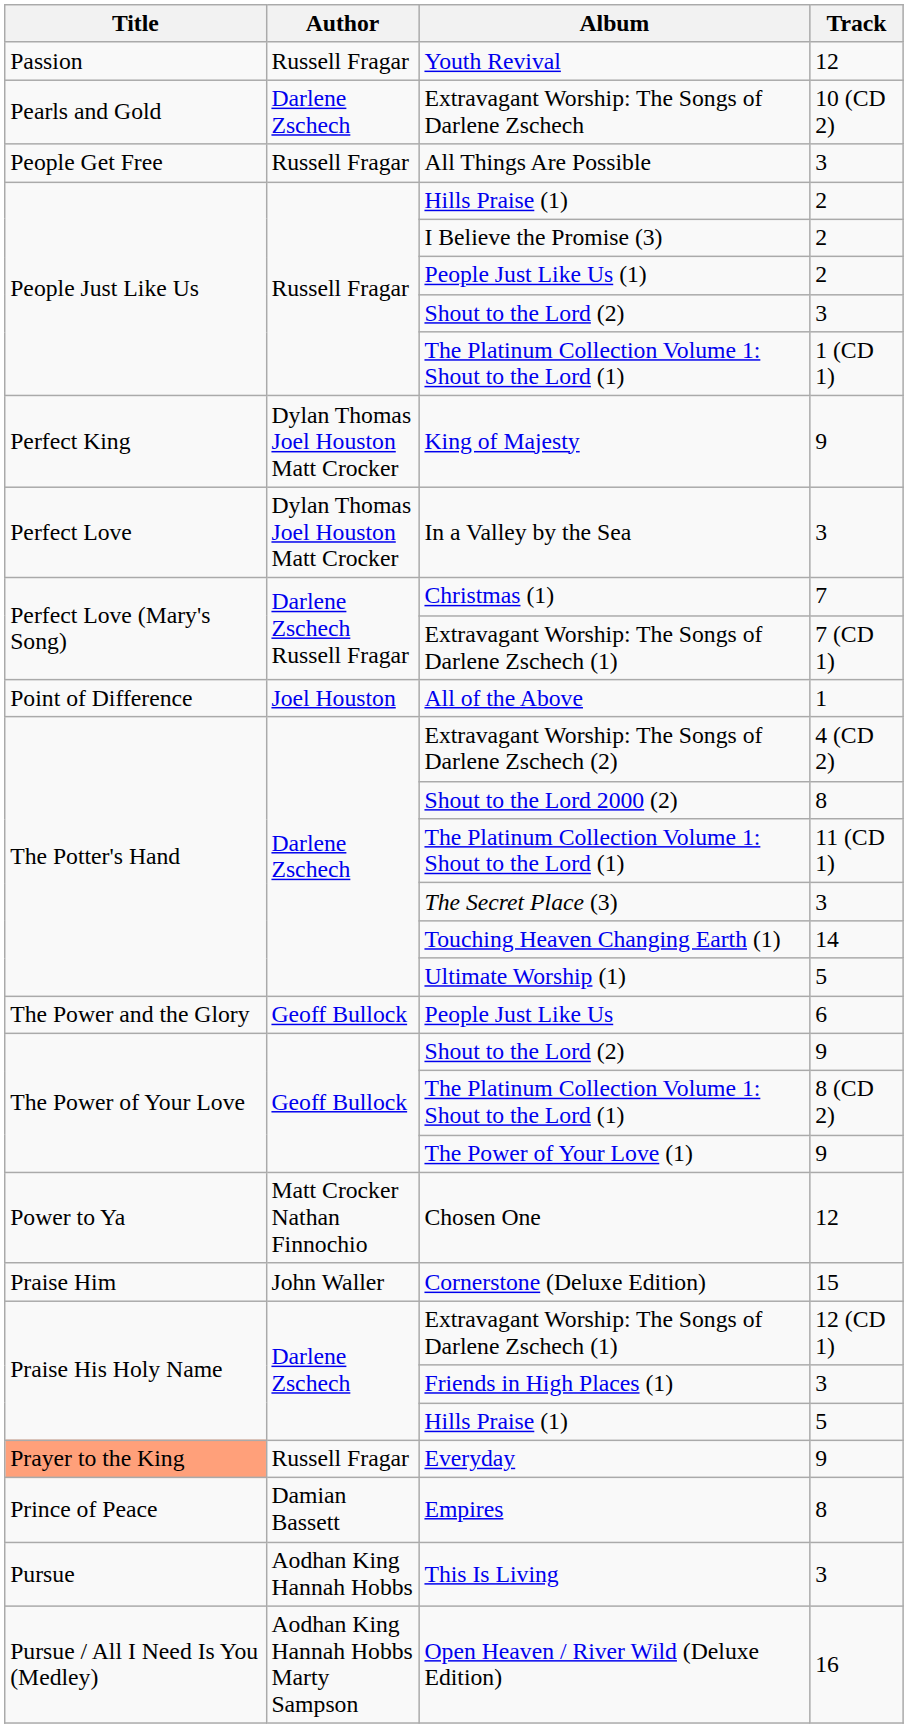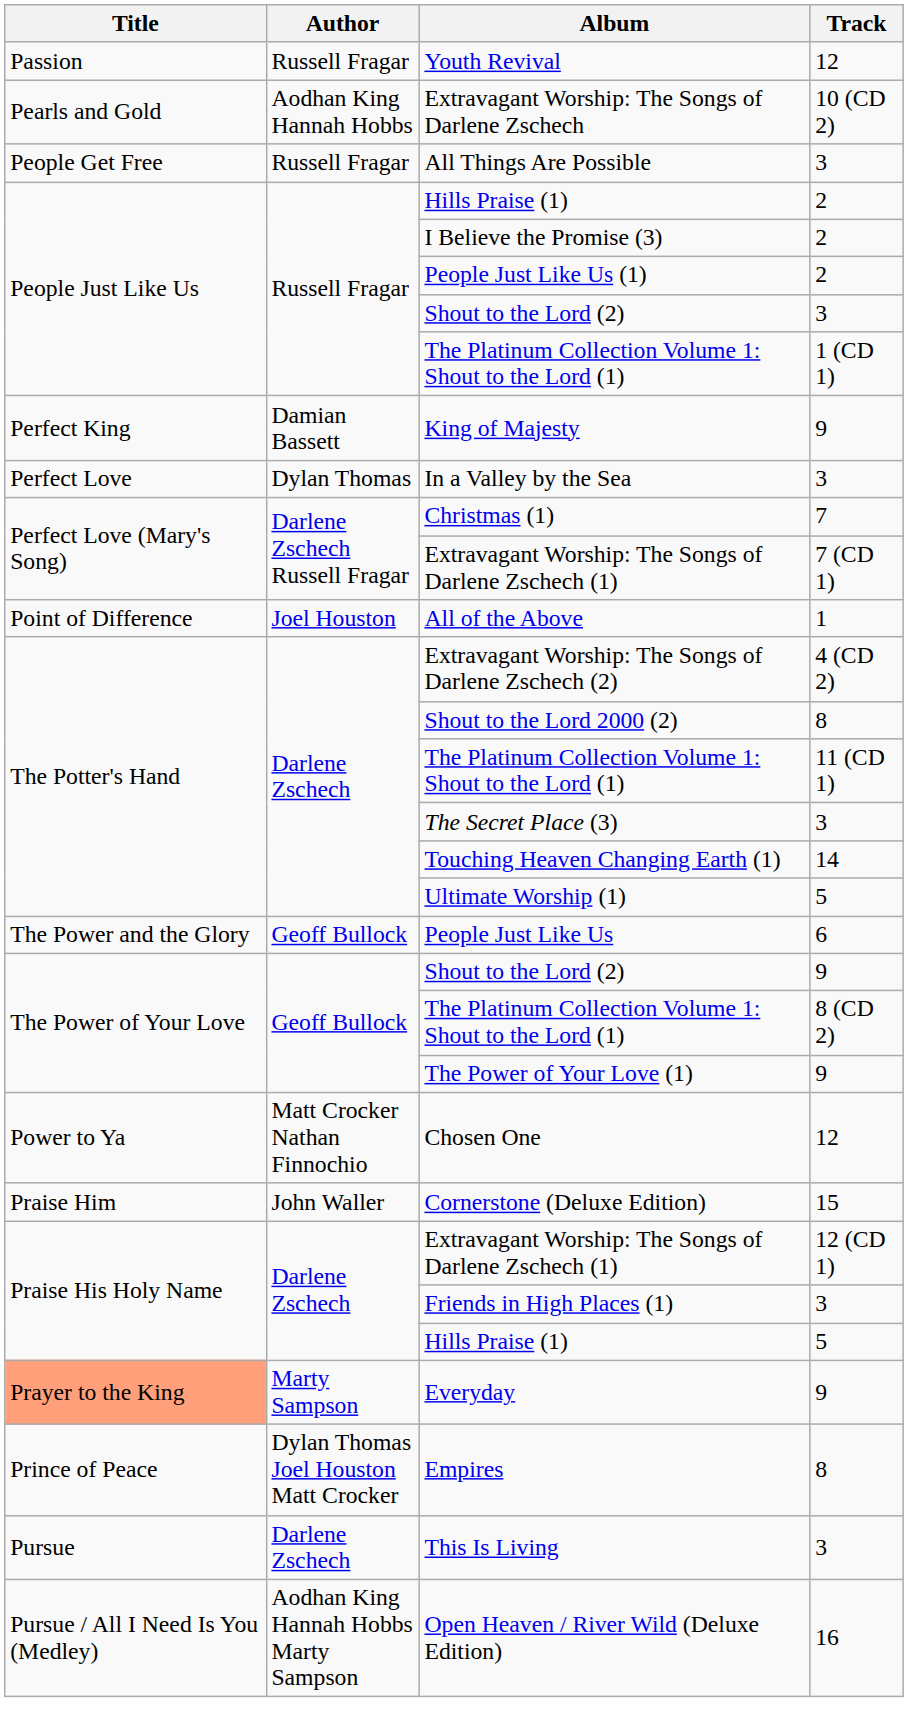Extravagant Worship: The Songs of Darlene Zschech | Author: Darlene Zschech -> Aodhan King Hannah Hobbs
King of Majesty | Author: Dylan Thomas Joel Houston Matt Crocker -> Damian Bassett
In a Valley by the Sea | Author: Dylan Thomas Joel Houston Matt Crocker -> Dylan Thomas
Everyday | Author: Russell Fragar -> Marty Sampson
Empires | Author: Damian Bassett -> Dylan Thomas Joel Houston Matt Crocker
This Is Living | Author: Aodhan King Hannah Hobbs -> Darlene Zschech
